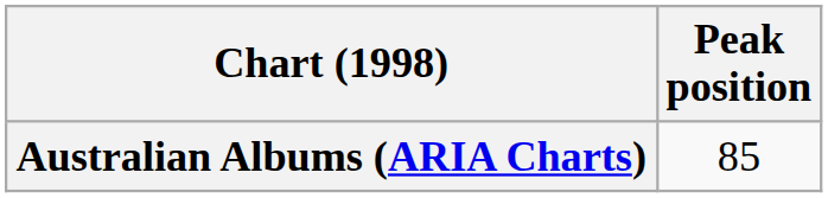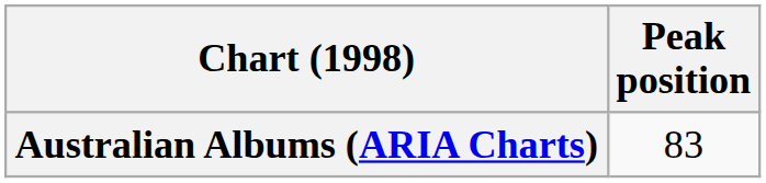Australian Albums (ARIA Charts) | Peak position: 85 -> 83
